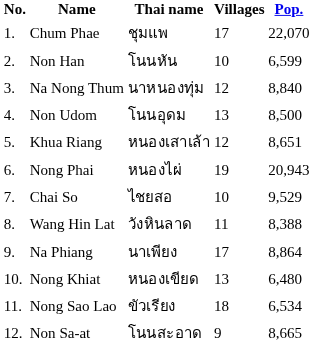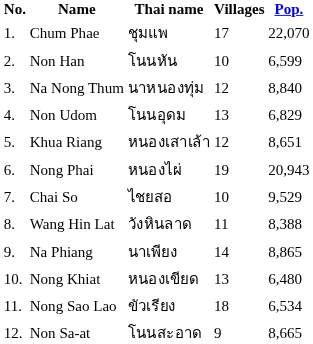Non Udom | Pop.: 8,500 -> 6,829
Na Phiang | Villages: 17 -> 14
Na Phiang | Pop.: 8,864 -> 8,865
